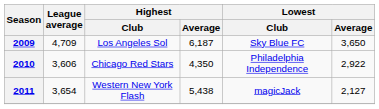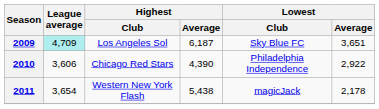2009 | League average: no background -> paleturquoise background
2009 | Lowest / Average: 3,650 -> 3,651
2010 | Highest / Average: 4,350 -> 4,390
2011 | Lowest / Average: 2,127 -> 2,178
